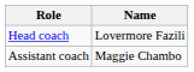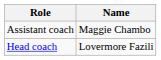rows swapped: Head coach <-> Assistant coach
